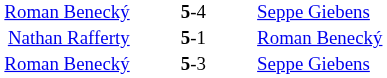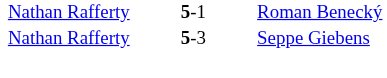- row: Roman Benecký | 5-4 | Seppe Giebens
5-3 | column 1: Roman Benecký -> Nathan Rafferty
